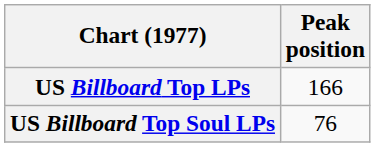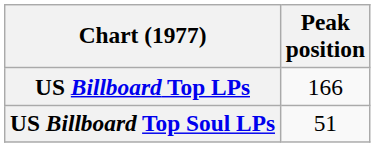US Billboard Top Soul LPs | Peak position: 76 -> 51
